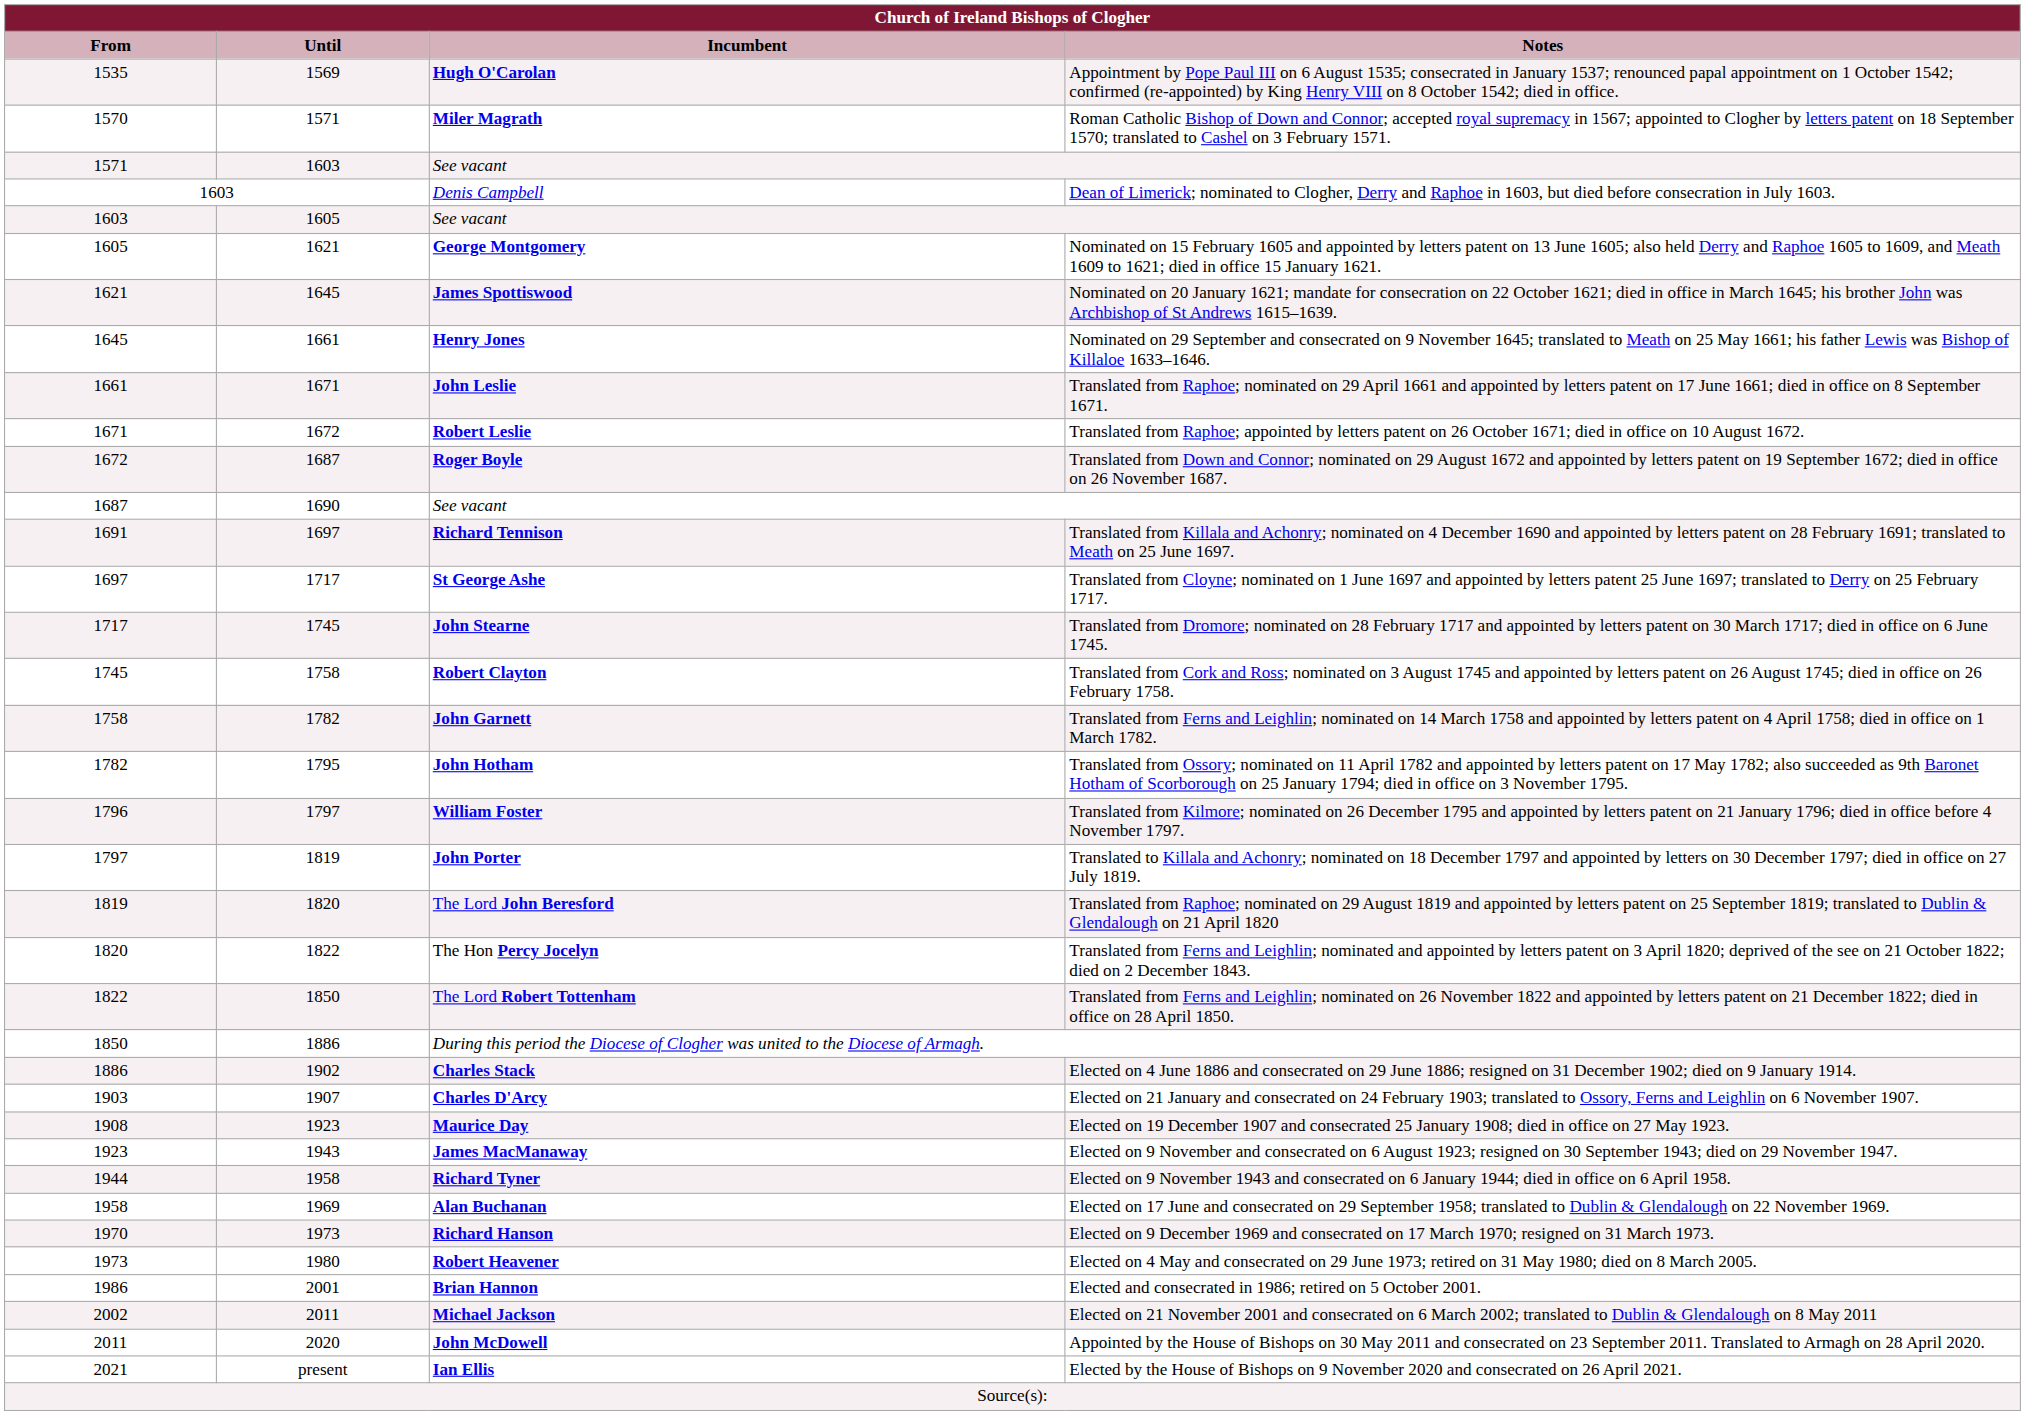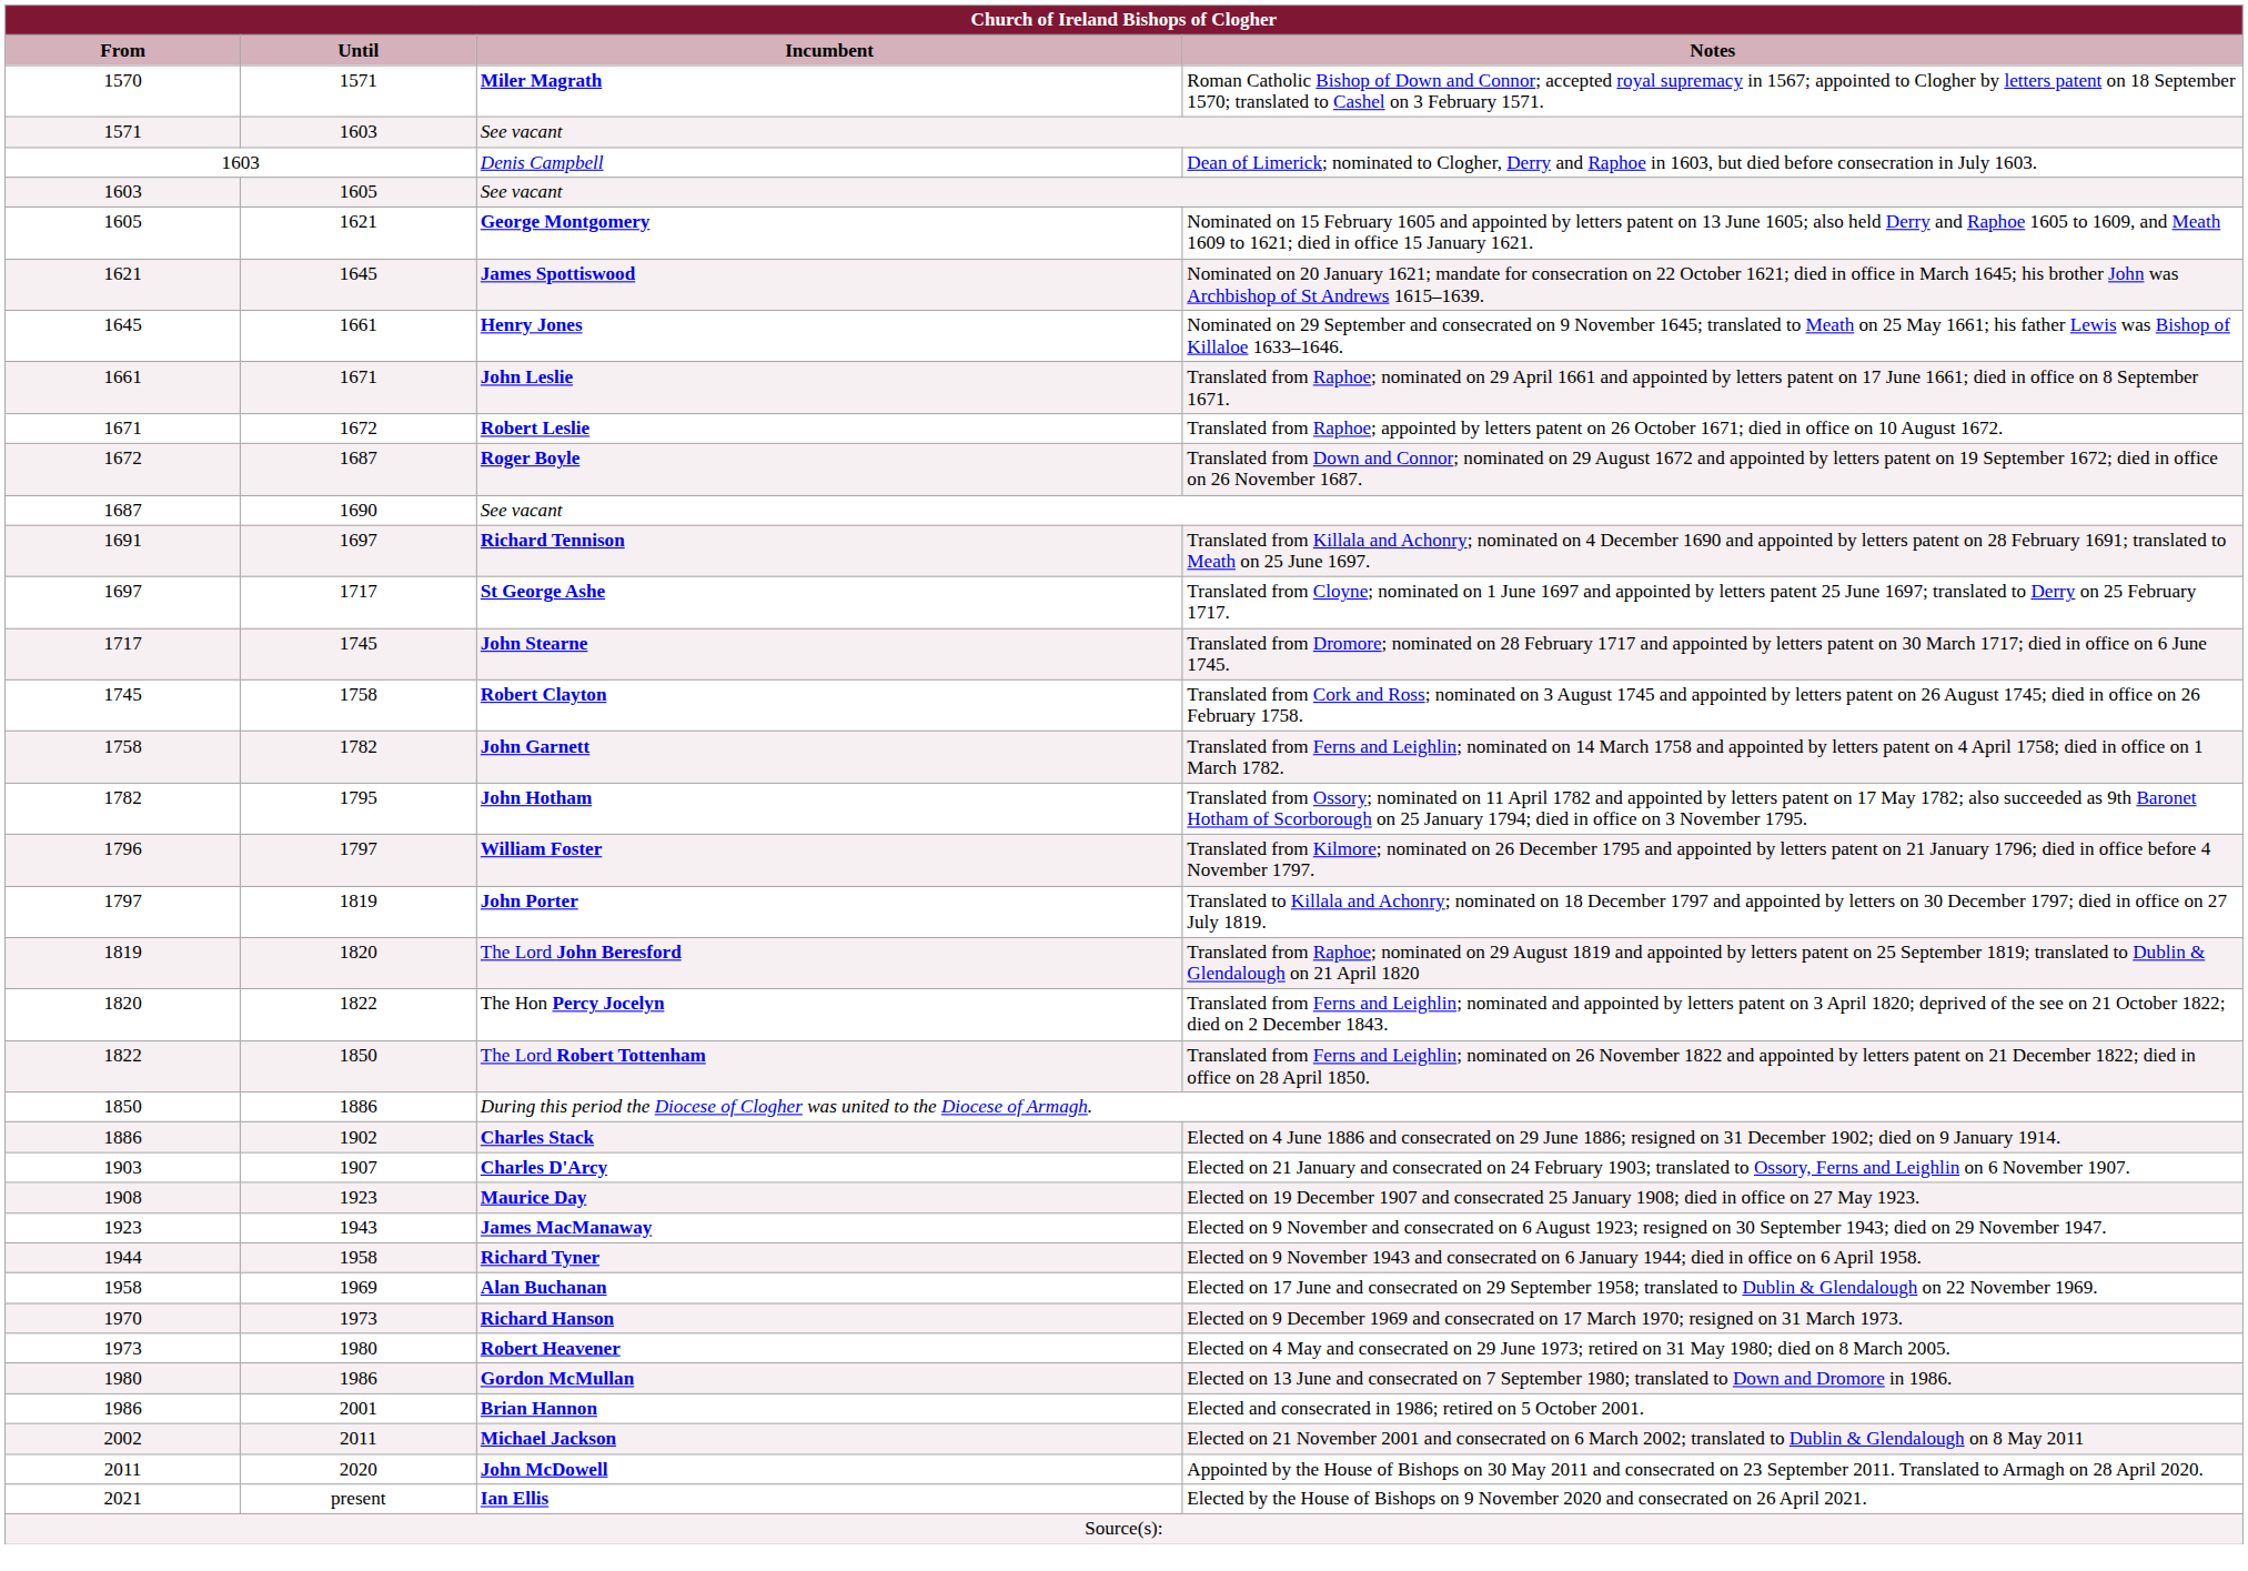- row: 1535 | 1569 | Hugh O'Carolan | Appointment by Pope Paul III on 6 August 1535; consecrated in January 1537; renounced papal appointment on 1 October 1542; confirmed (re-appointed) by King Henry VIII on 8 October 1542; died in office.
+ row: 1980 | 1986 | Gordon McMullan | Elected on 13 June and consecrated on 7 September 1980; translated to Down and Dromore in 1986.
